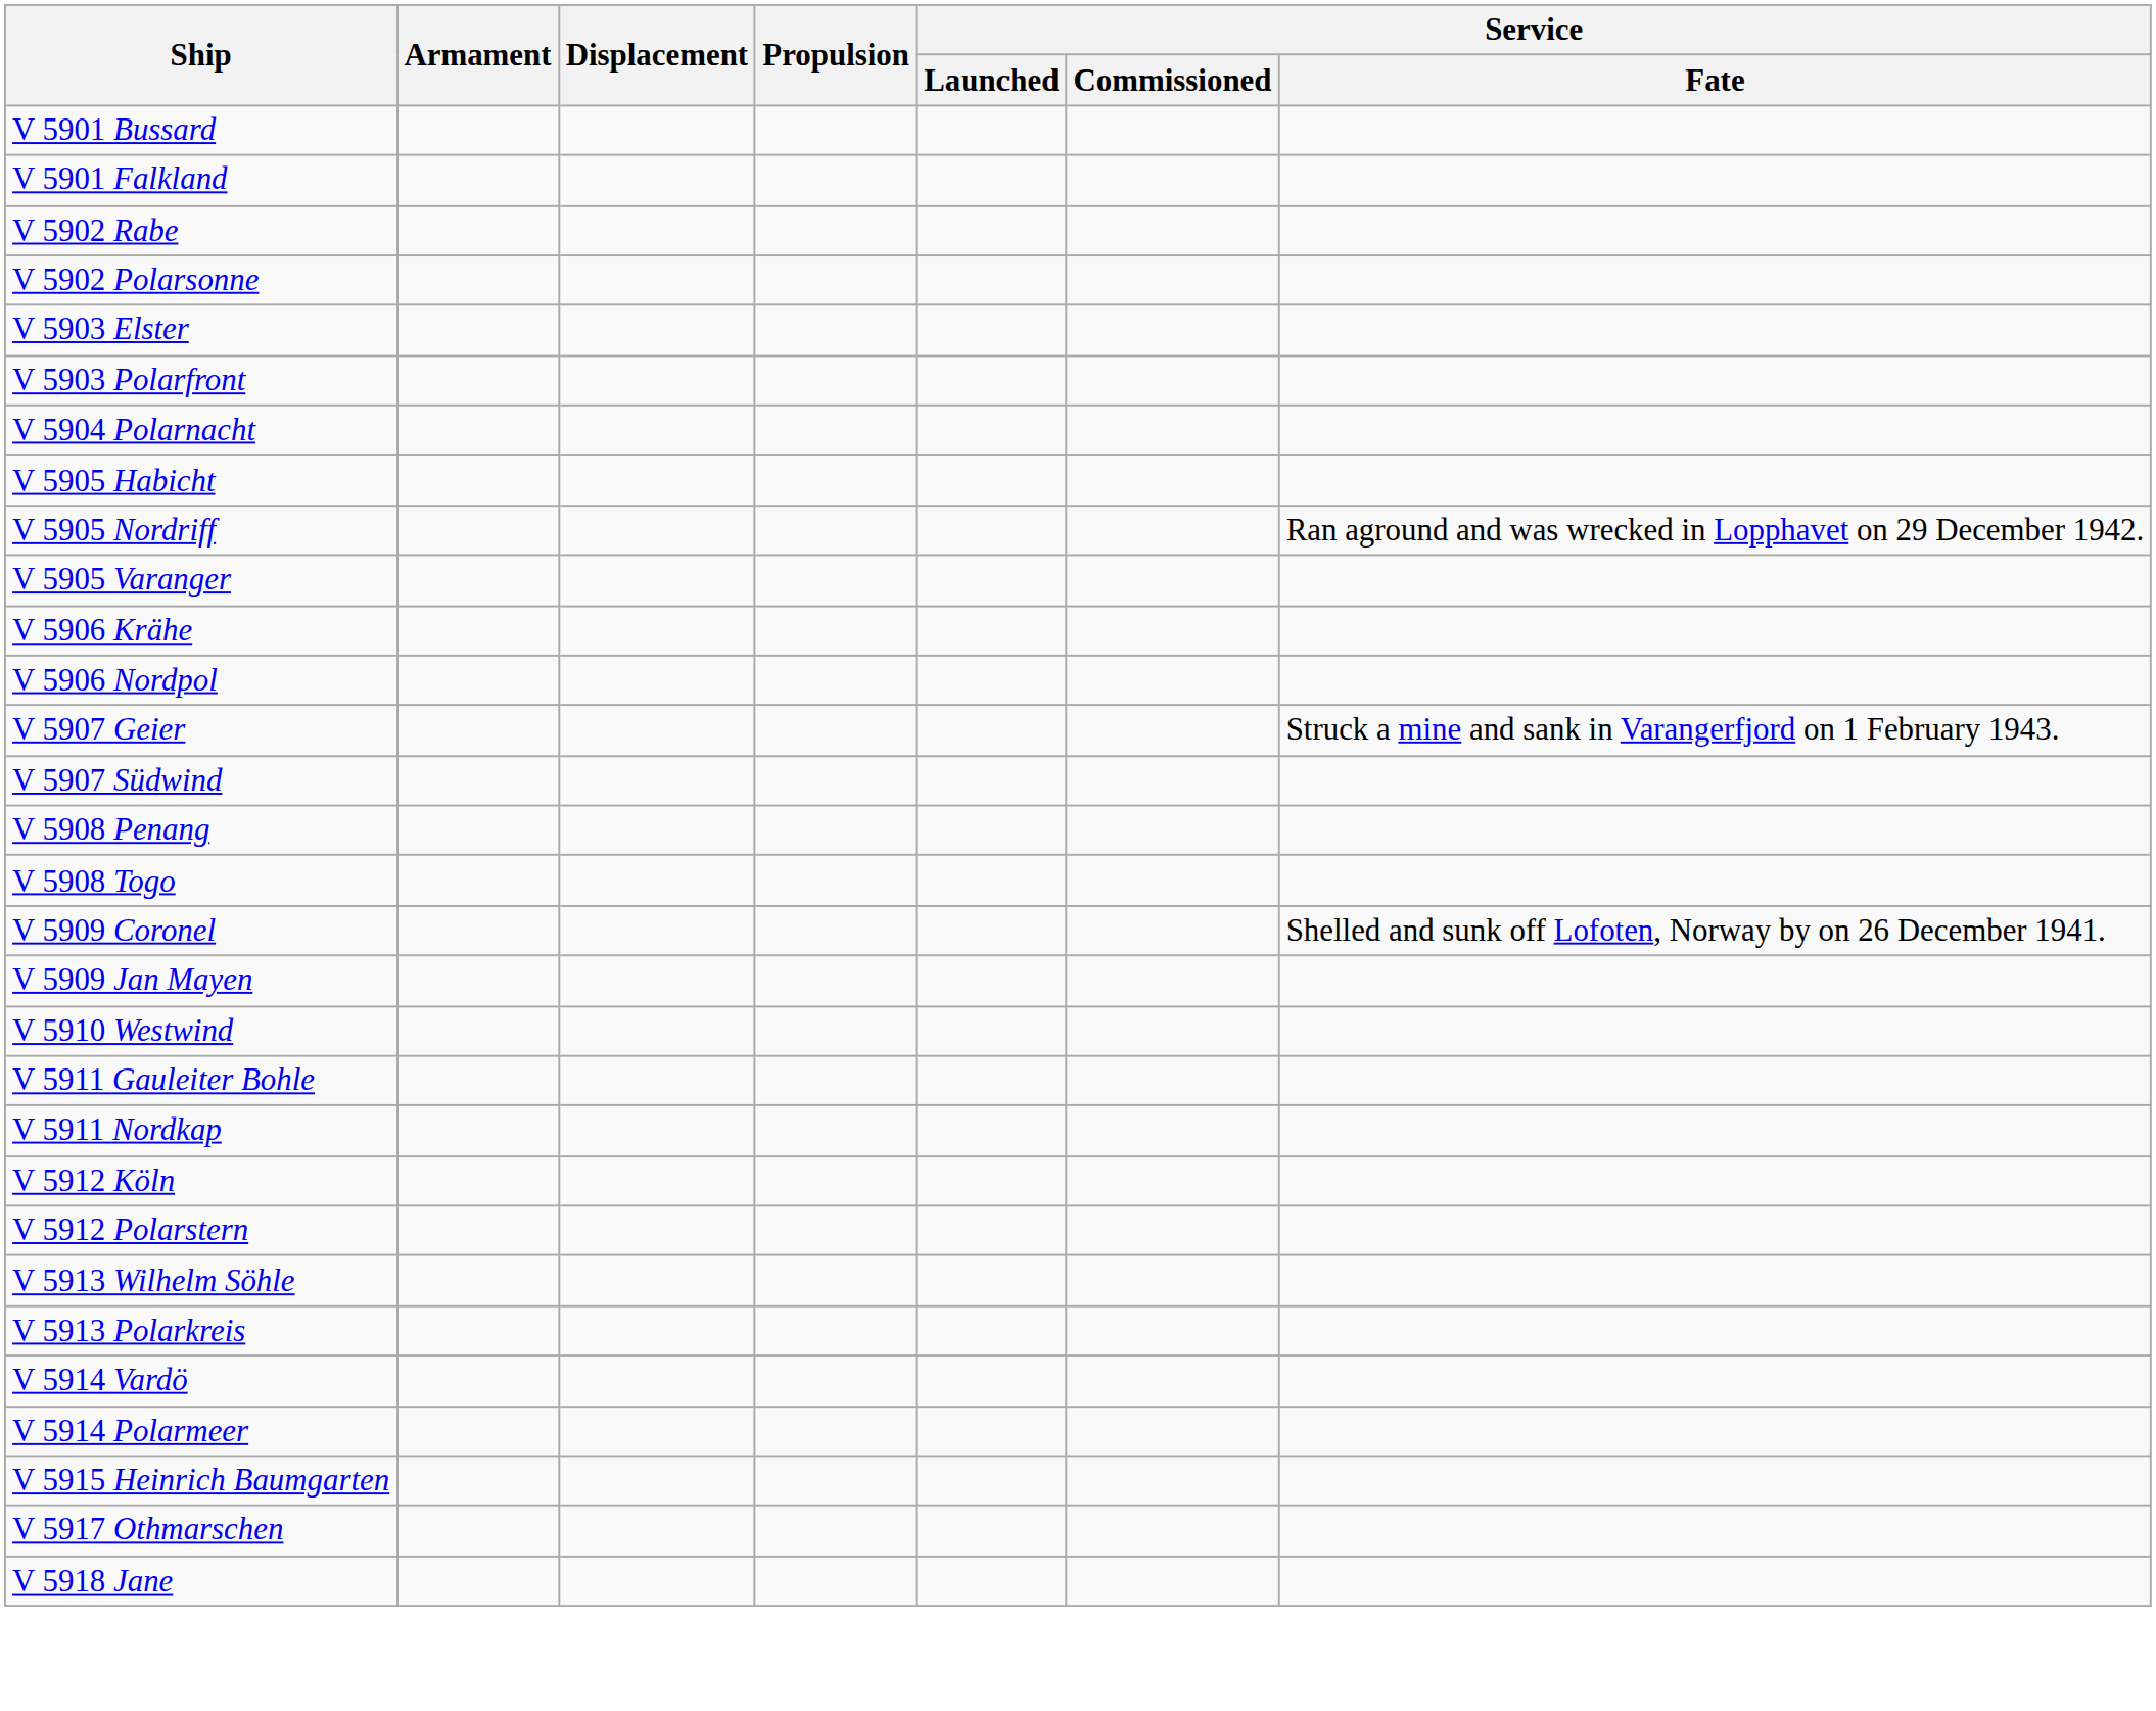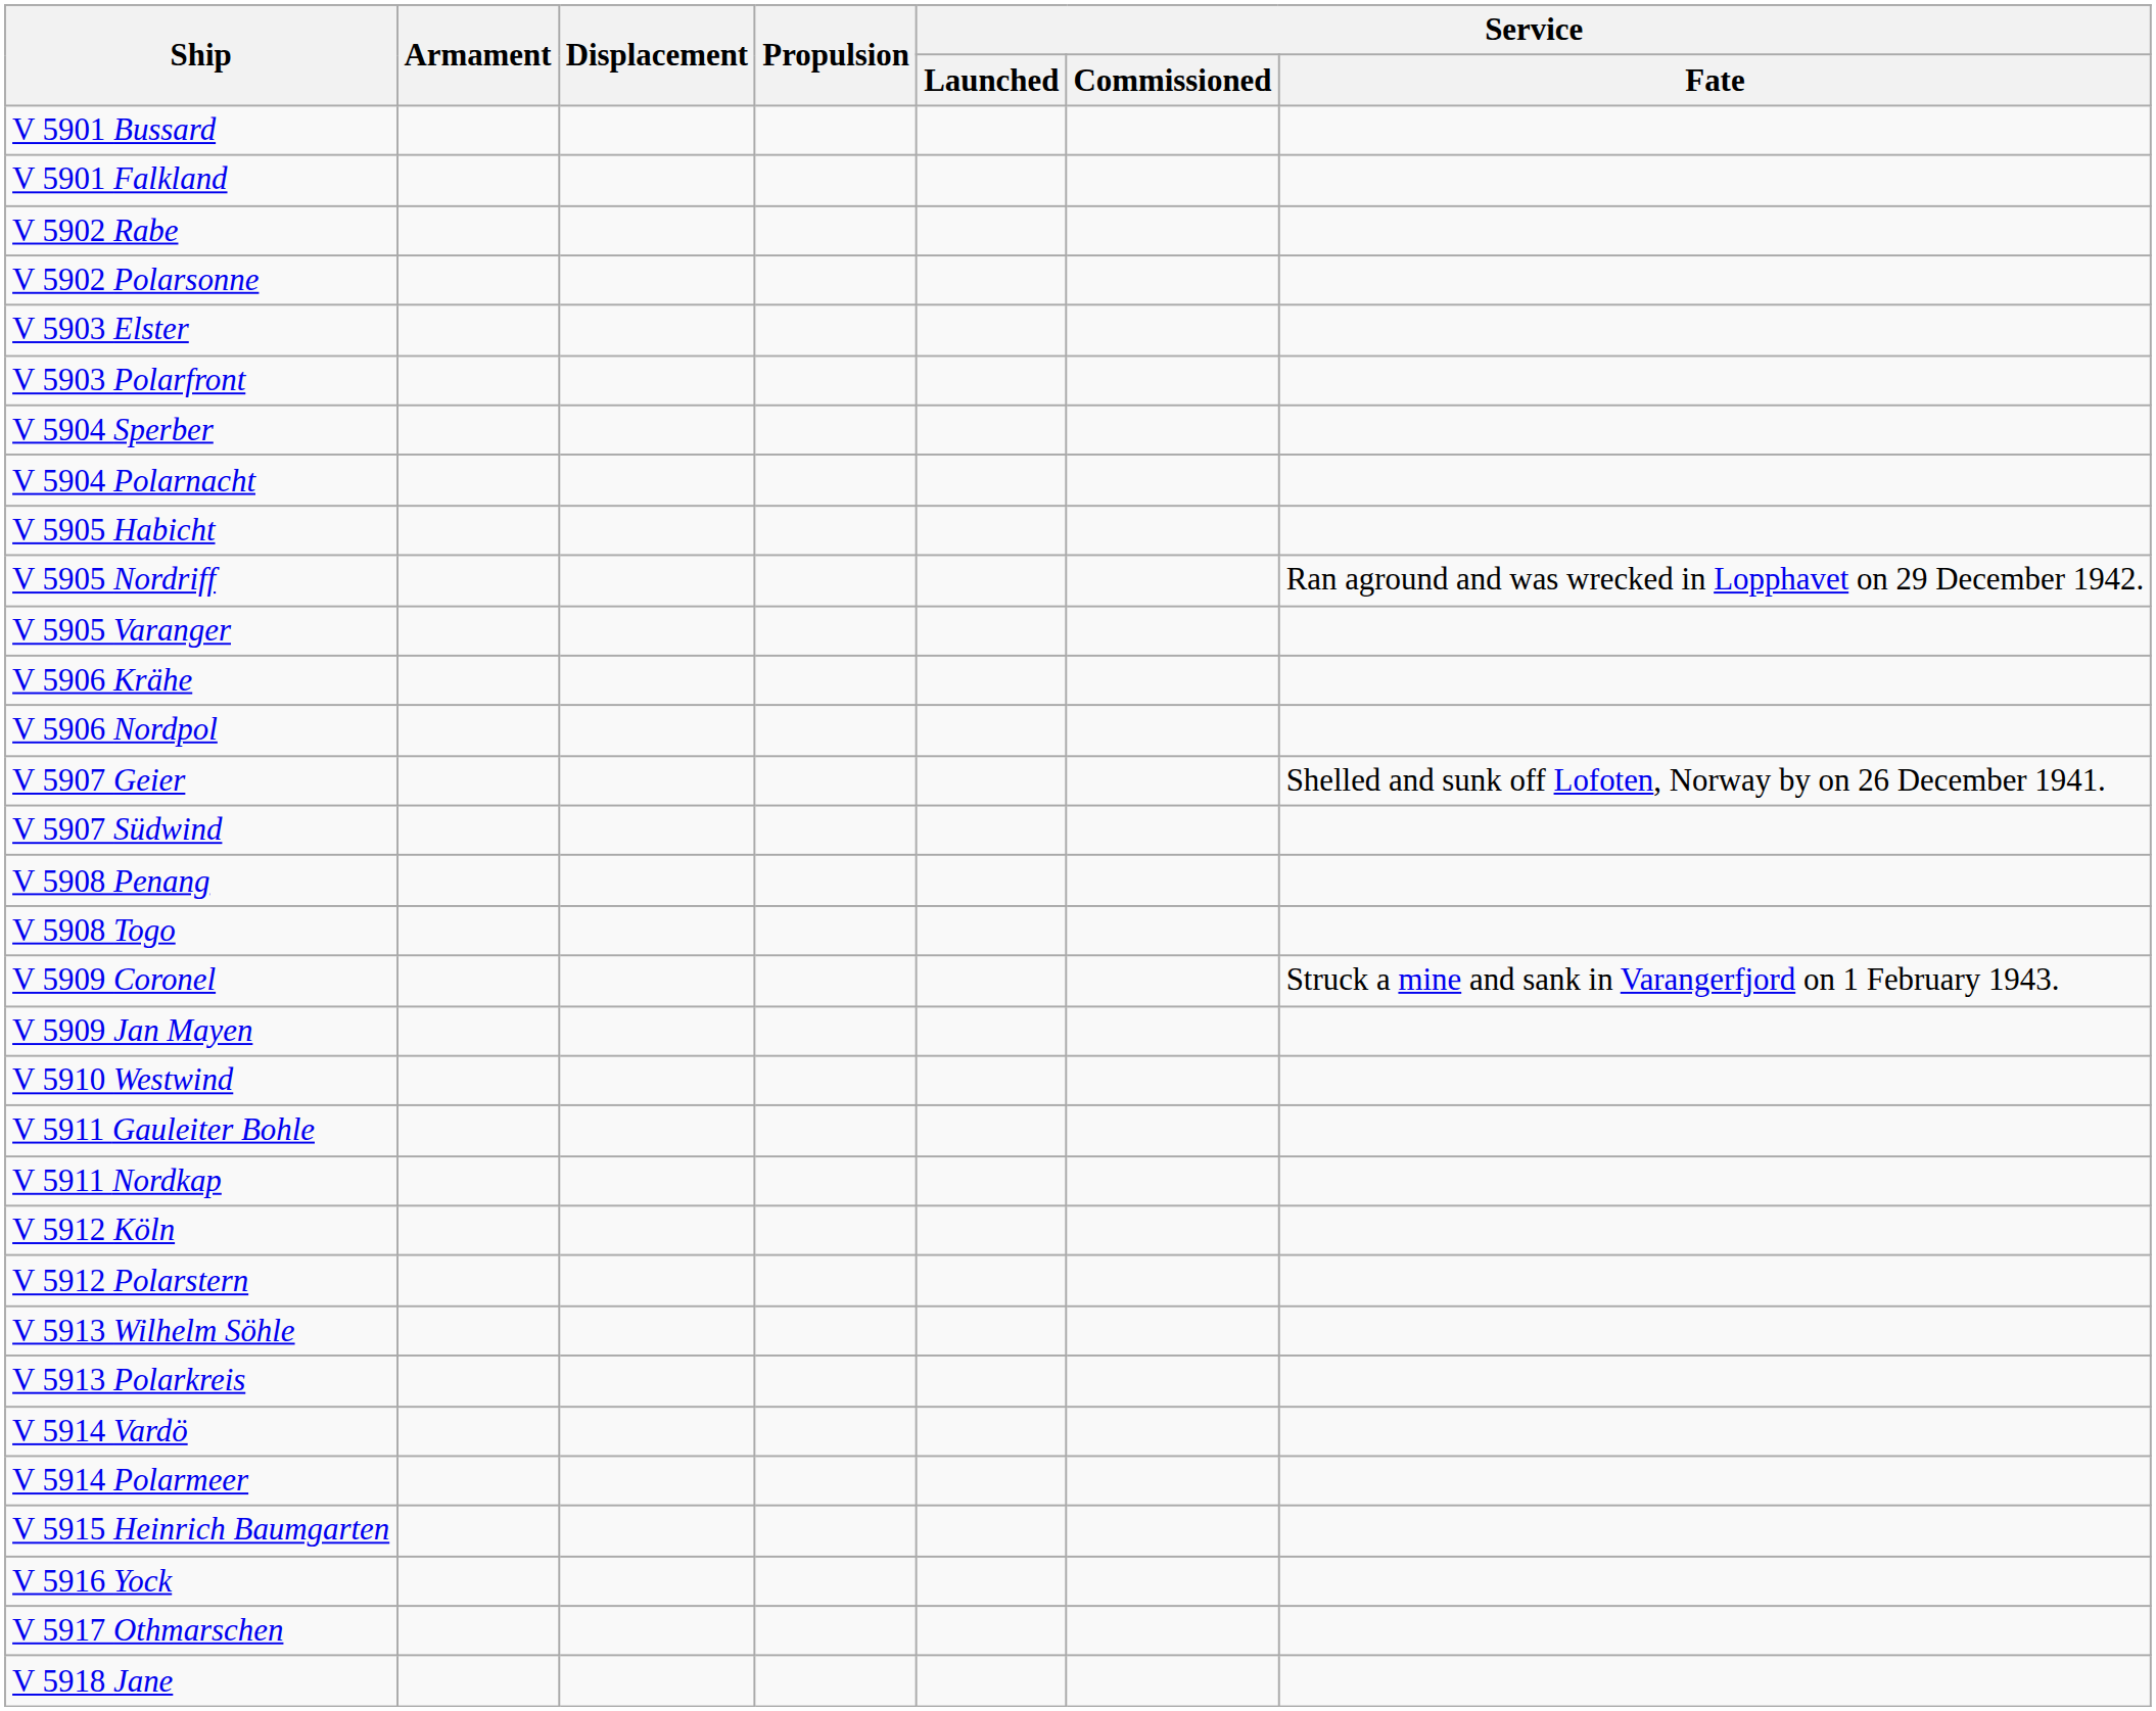+ row: V 5904 Sperber
V 5907 Geier | Service / Fate: Struck a mine and sank in Varangerfjord on 1 February 1943. -> Shelled and sunk off Lofoten, Norway by on 26 December 1941.
V 5909 Coronel | Service / Fate: Shelled and sunk off Lofoten, Norway by on 26 December 1941. -> Struck a mine and sank in Varangerfjord on 1 February 1943.
+ row: V 5916 Yock
